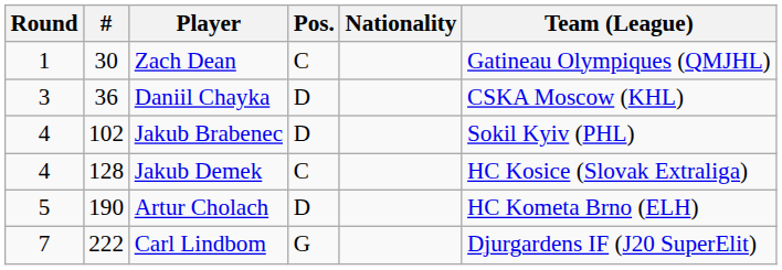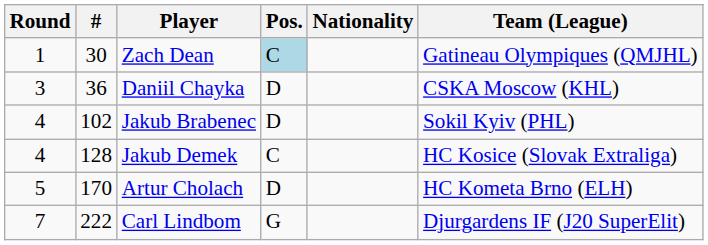Zach Dean | Pos.: no background -> lightblue background
Artur Cholach | #: 190 -> 170
